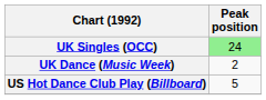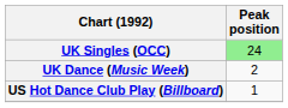US Hot Dance Club Play (Billboard) | Peak position: 5 -> 1
